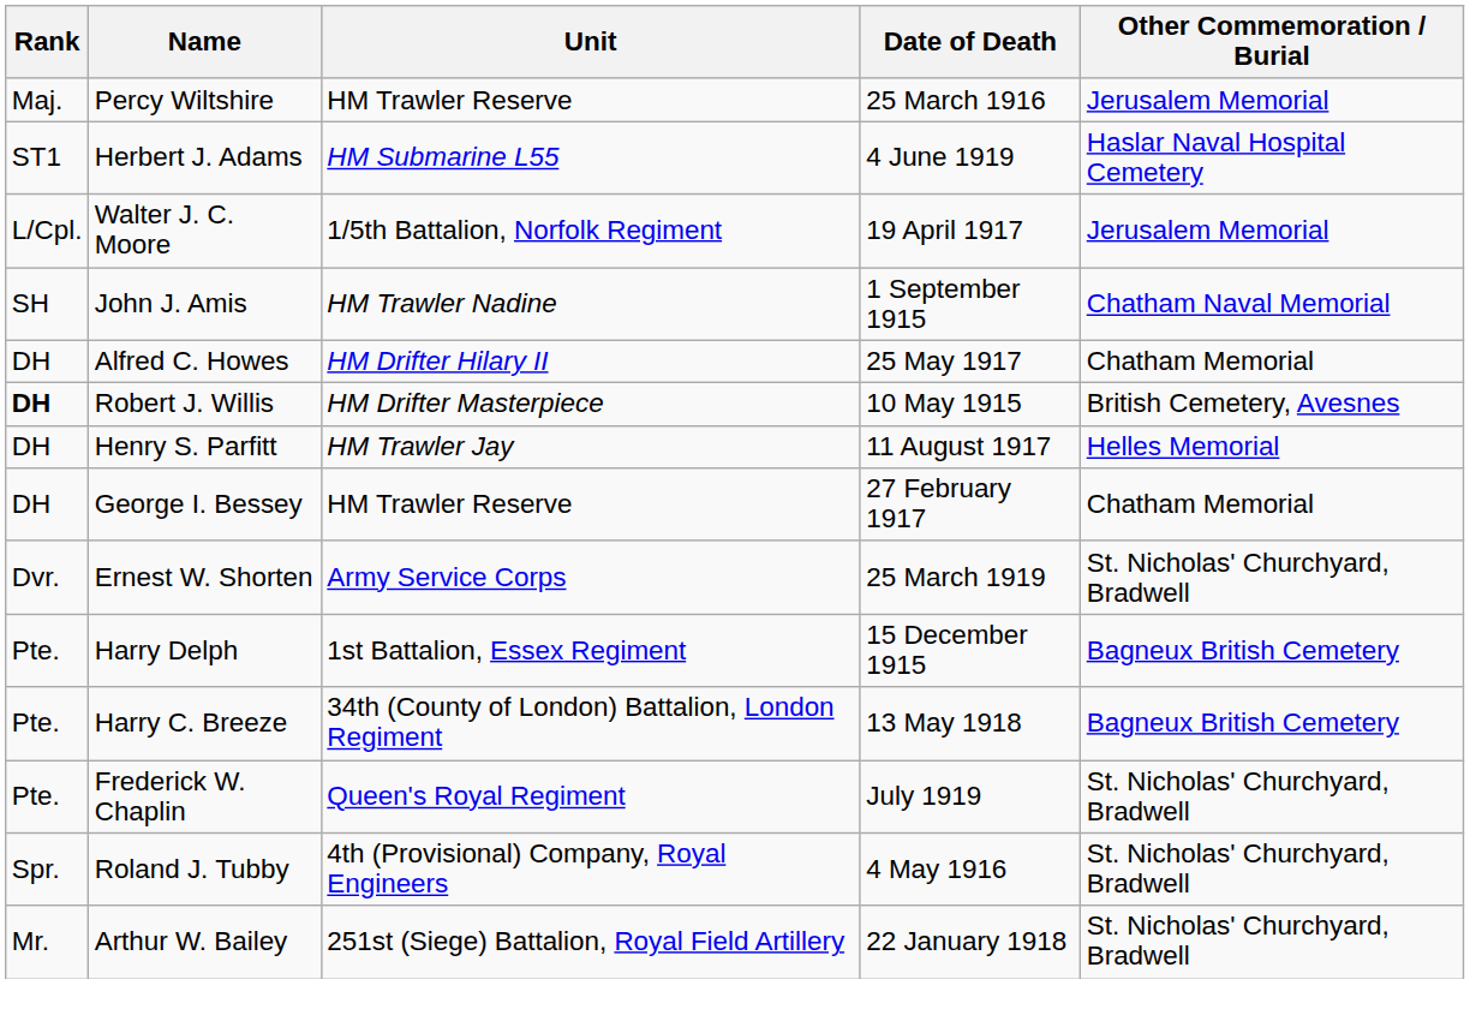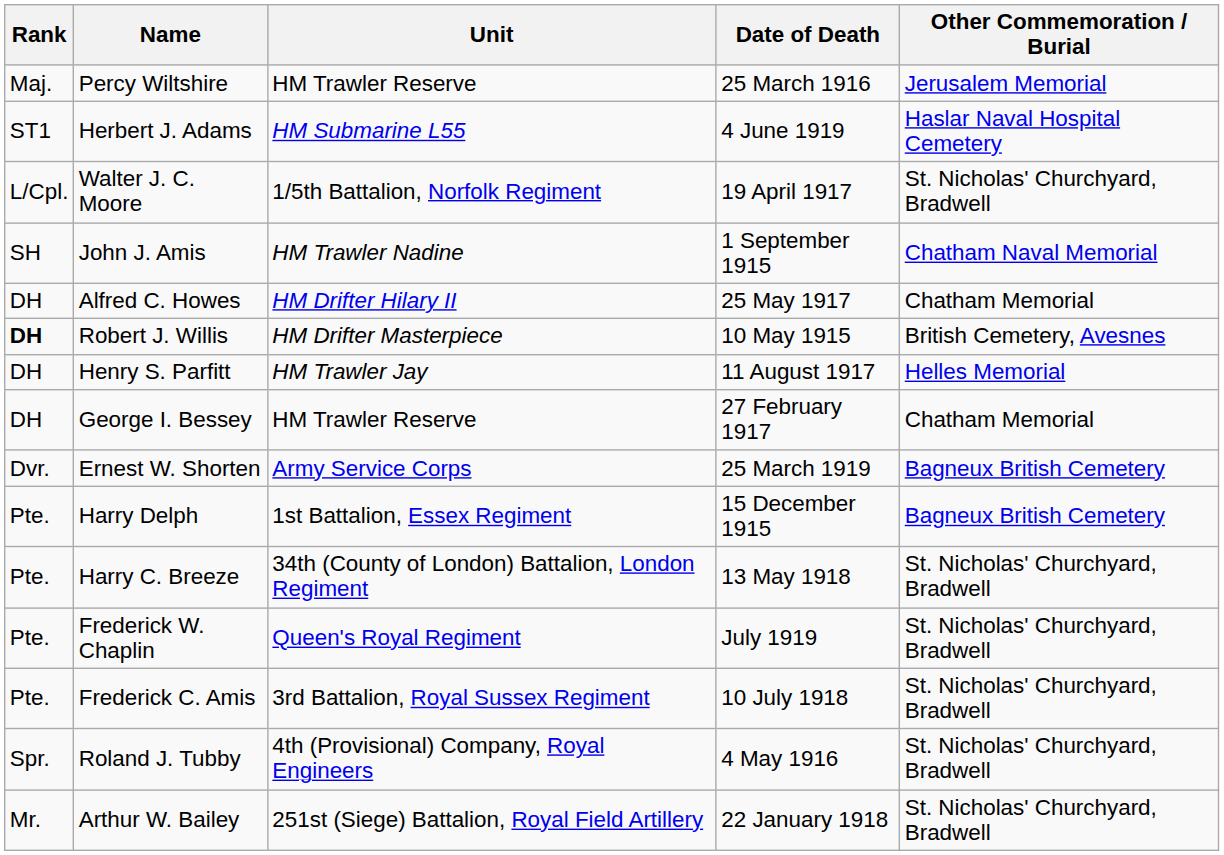Walter J. C. Moore | Other Commemoration / Burial: Jerusalem Memorial -> St. Nicholas' Churchyard, Bradwell
Ernest W. Shorten | Other Commemoration / Burial: St. Nicholas' Churchyard, Bradwell -> Bagneux British Cemetery
Harry C. Breeze | Other Commemoration / Burial: Bagneux British Cemetery -> St. Nicholas' Churchyard, Bradwell
+ row: Pte. | Frederick C. Amis | 3rd Battalion, Royal Sussex Regiment | 10 July 1918 | St. Nicholas' Churchyard, Bradwell
